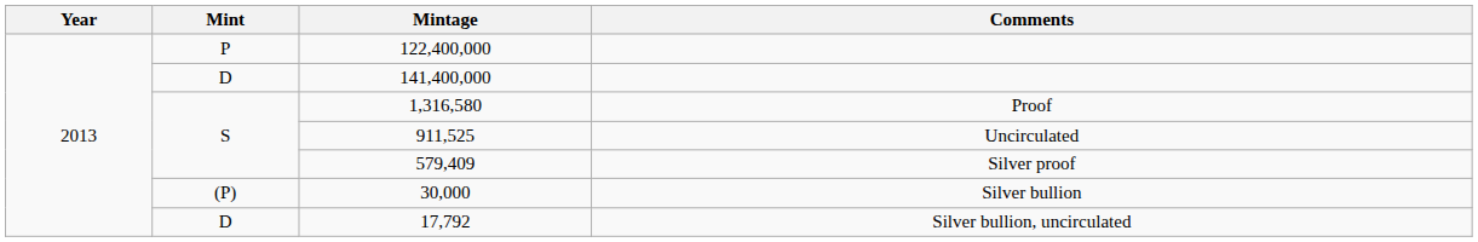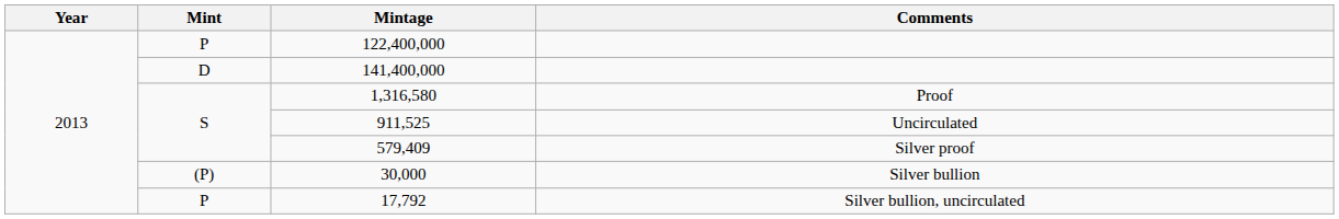17,792 | Mint: D -> P
